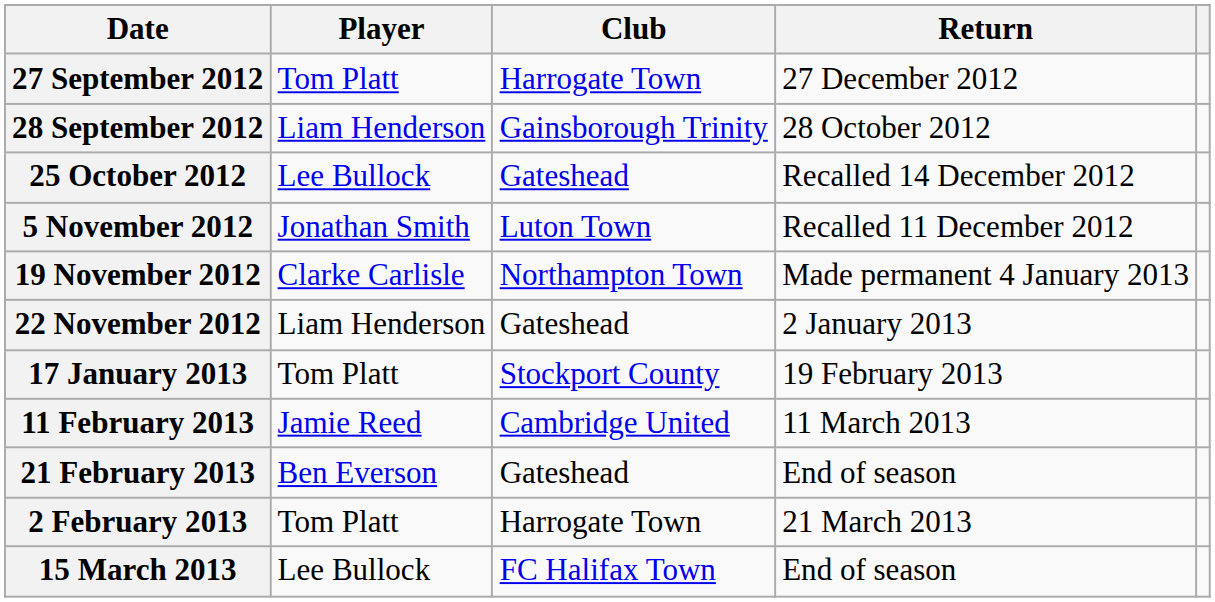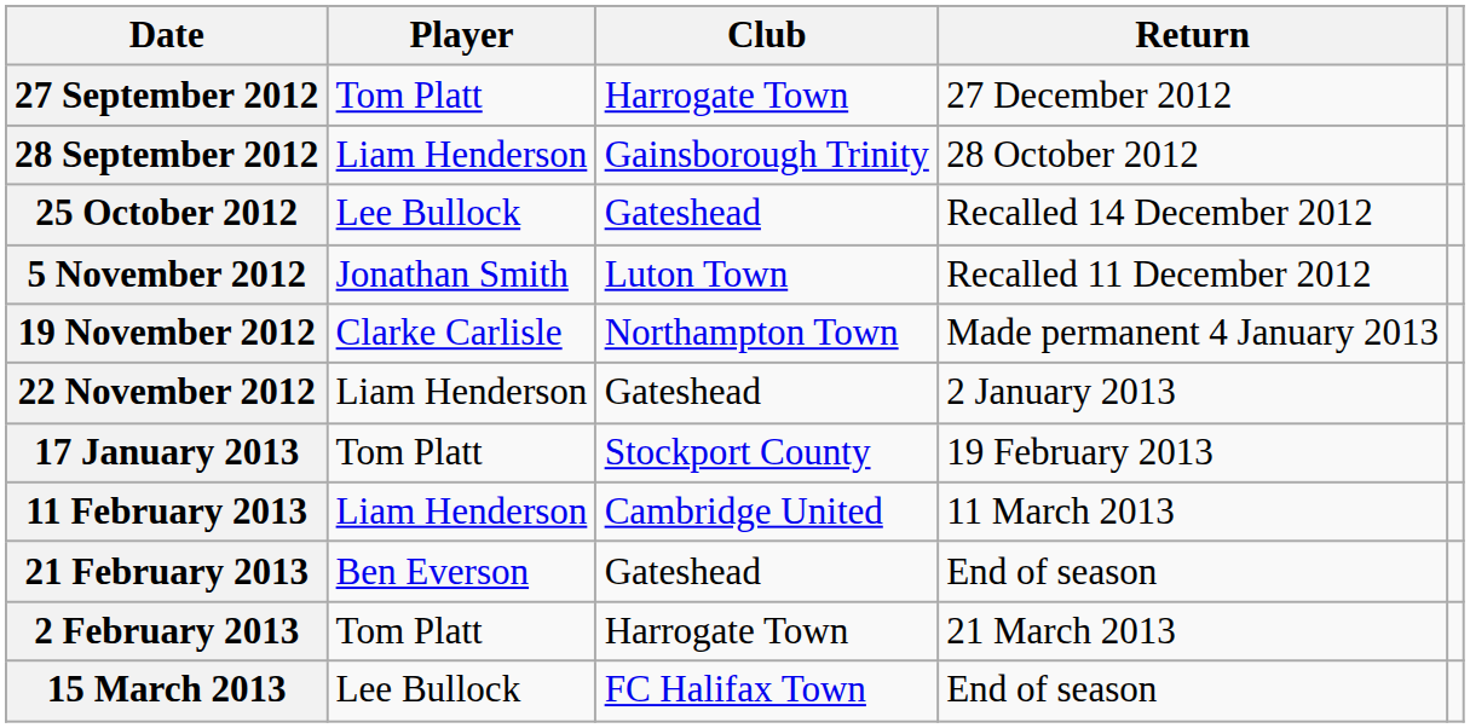11 February 2013 | Player: Jamie Reed -> Liam Henderson
